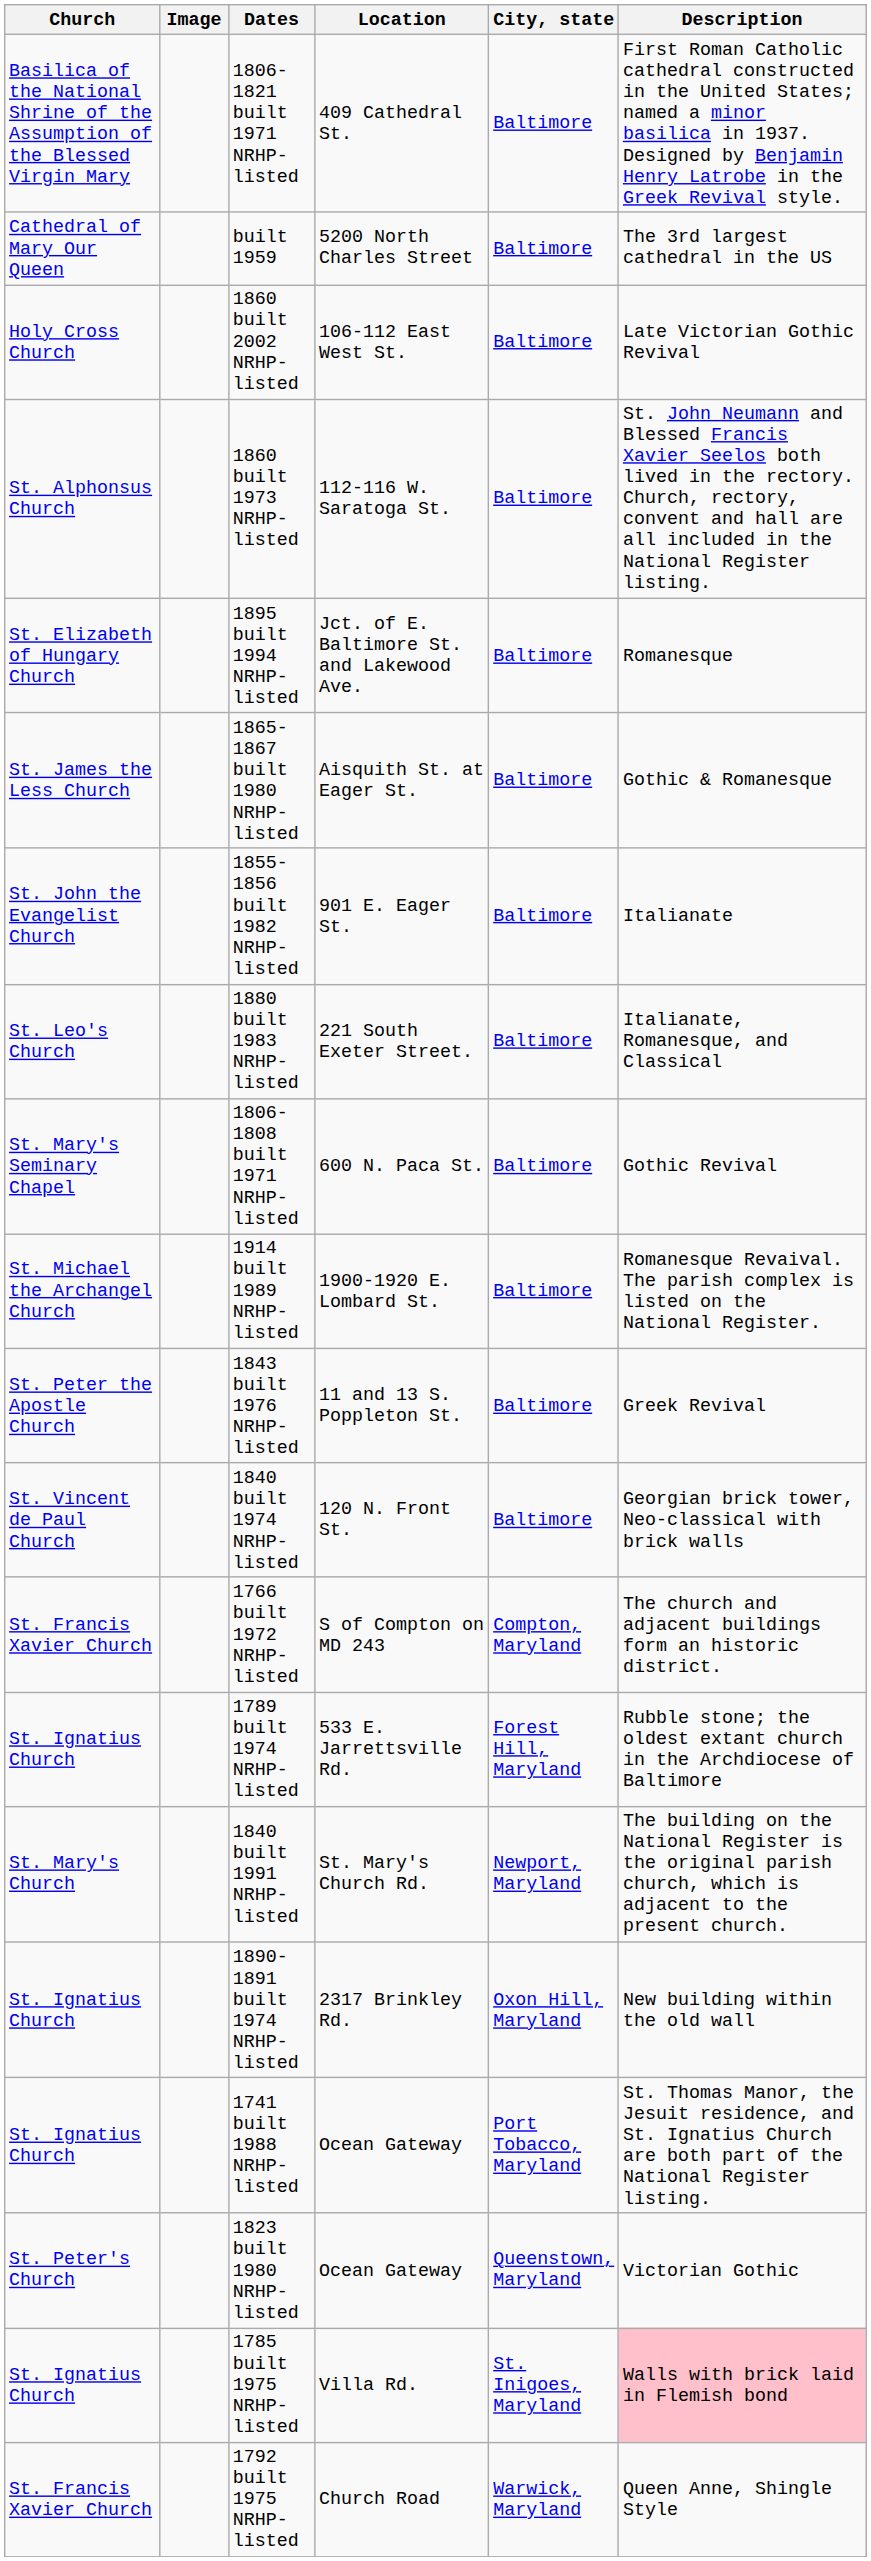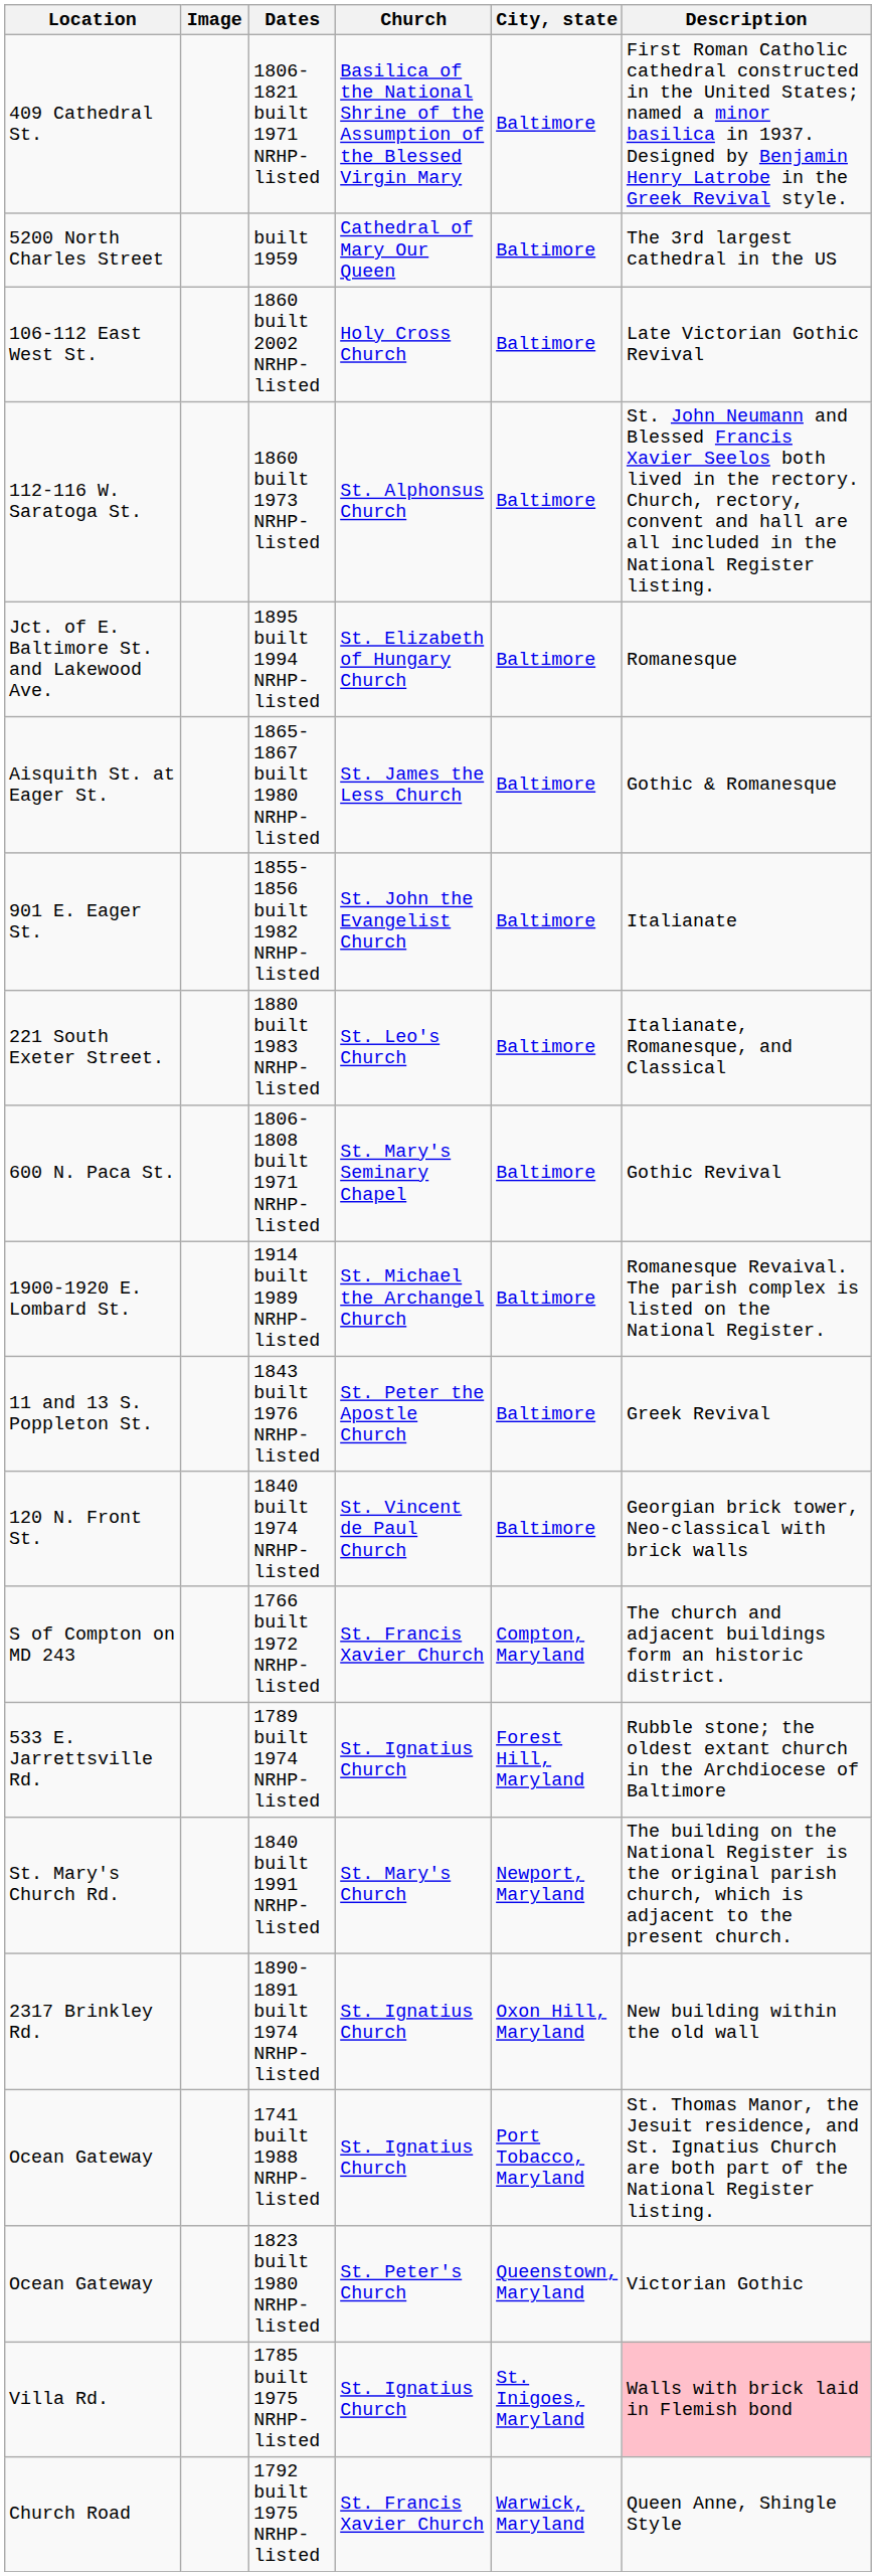columns swapped: Church <-> Location
